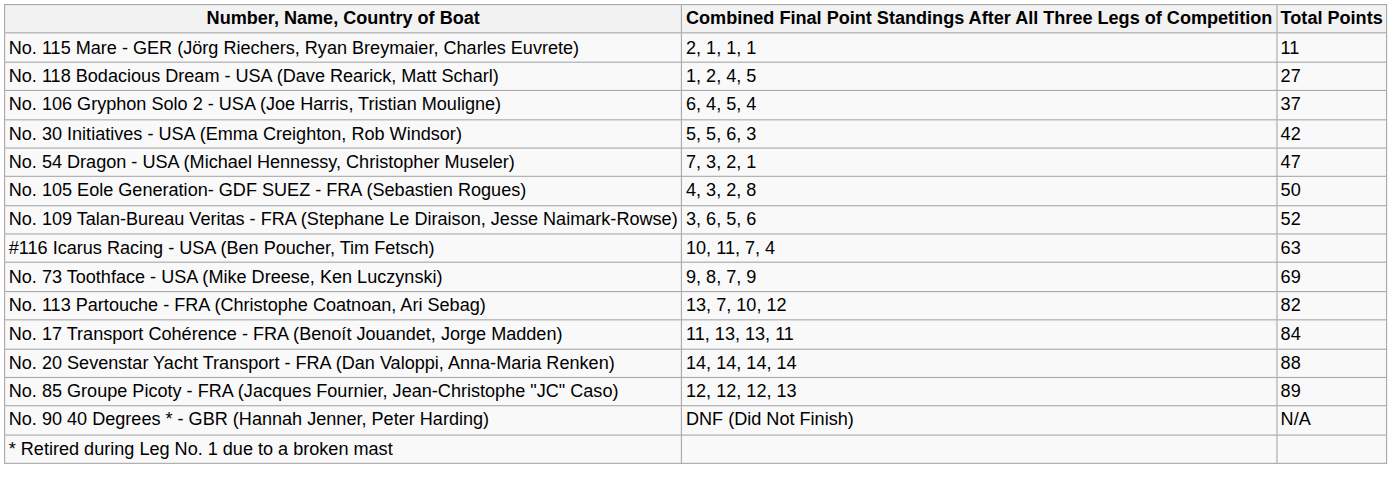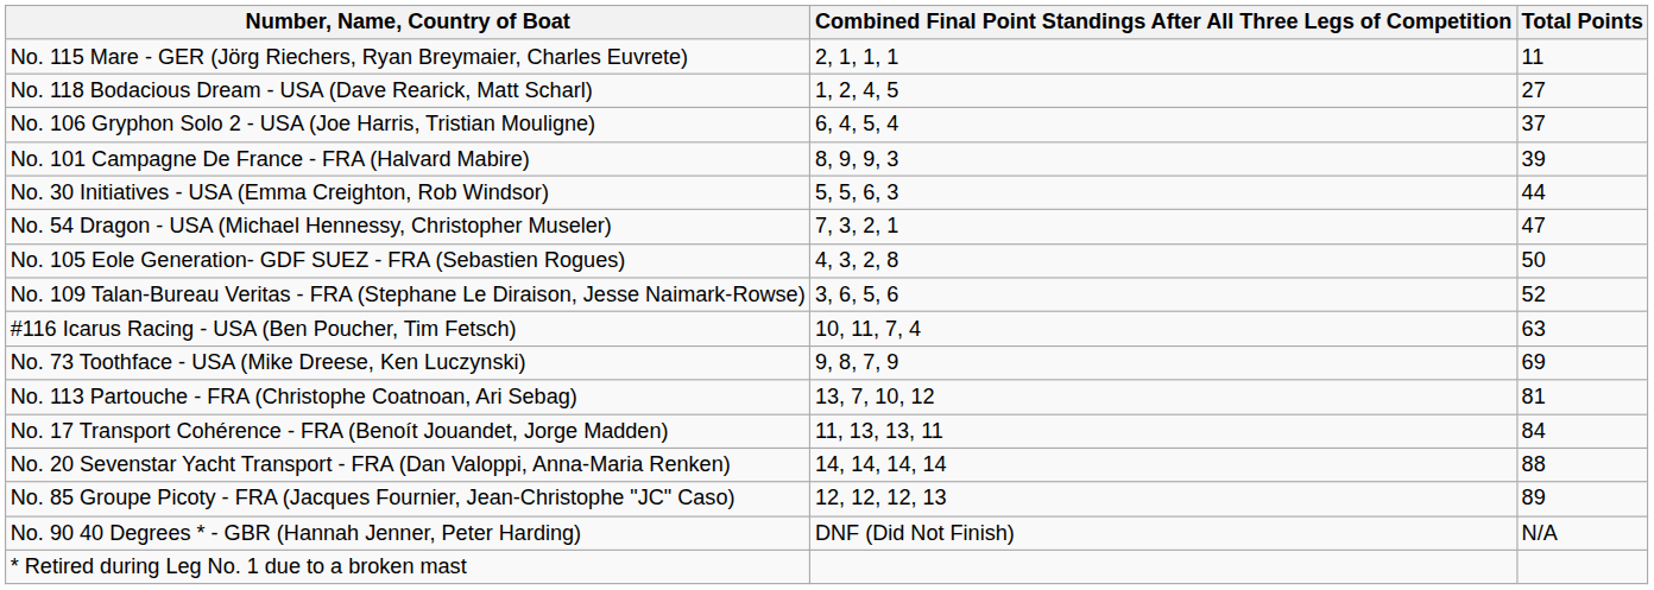+ row: No. 101 Campagne De France - FRA (Halvard Mabire) | 8, 9, 9, 3 | 39
No. 30 Initiatives - USA (Emma Creighton, Rob Windsor) | Total Points: 42 -> 44
No. 113 Partouche - FRA (Christophe Coatnoan, Ari Sebag) | Total Points: 82 -> 81
